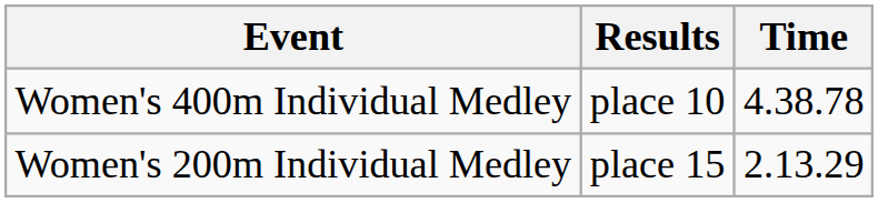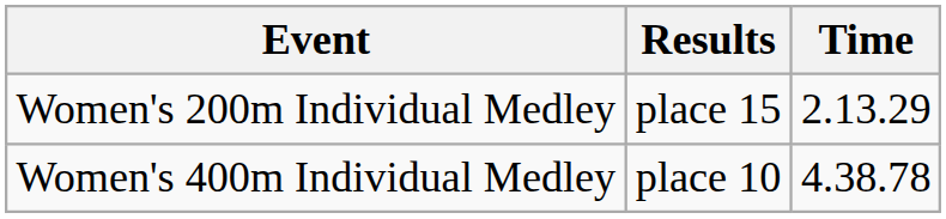rows swapped: Women's 200m Individual Medley <-> Women's 400m Individual Medley
